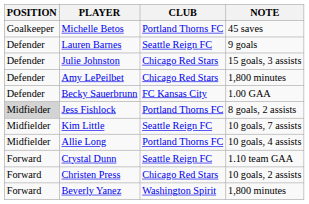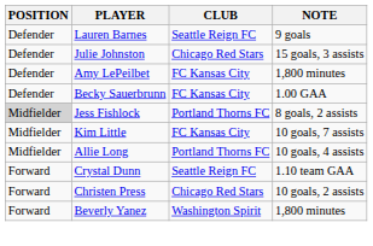- row: Goalkeeper | Michelle Betos | Portland Thorns FC | 45 saves
Amy LePeilbet | CLUB: Chicago Red Stars -> FC Kansas City
Kim Little | CLUB: Seattle Reign FC -> FC Kansas City
